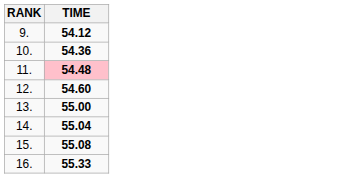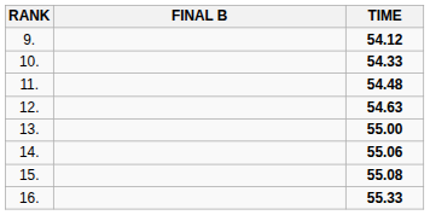+ column: FINAL B
10. | TIME: 54.36 -> 54.33
11. | TIME: pink background -> no background
12. | TIME: 54.60 -> 54.63
14. | TIME: 55.04 -> 55.06
